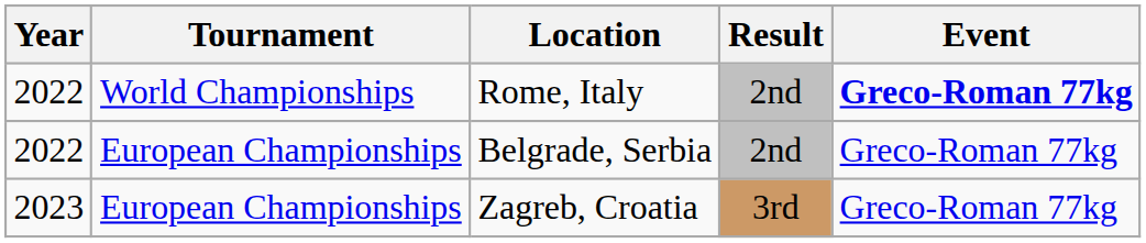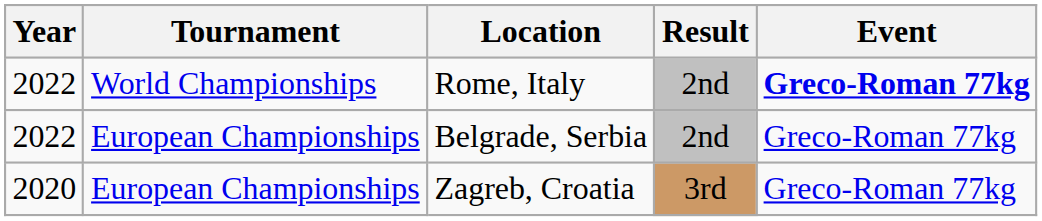Zagreb, Croatia | Year: 2023 -> 2020
